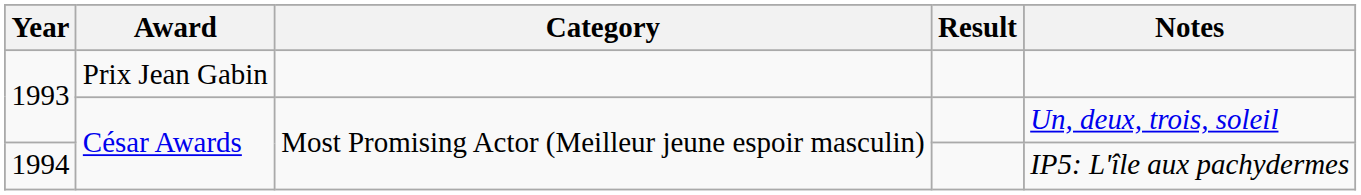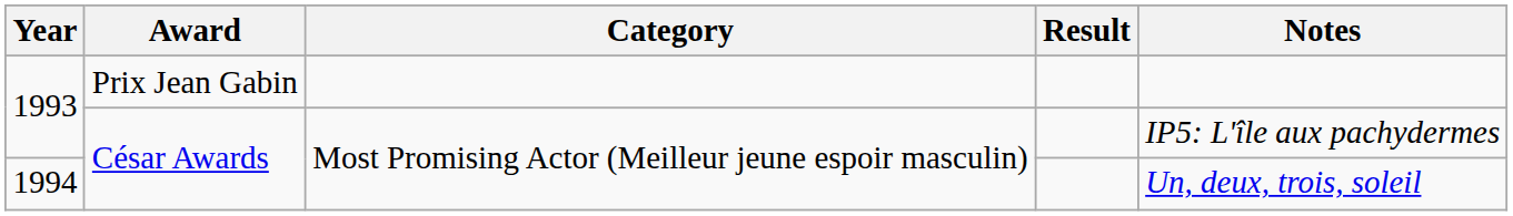1993 / César Awards | Notes: Un, deux, trois, soleil -> IP5: L'île aux pachydermes
1994 | Notes: IP5: L'île aux pachydermes -> Un, deux, trois, soleil
